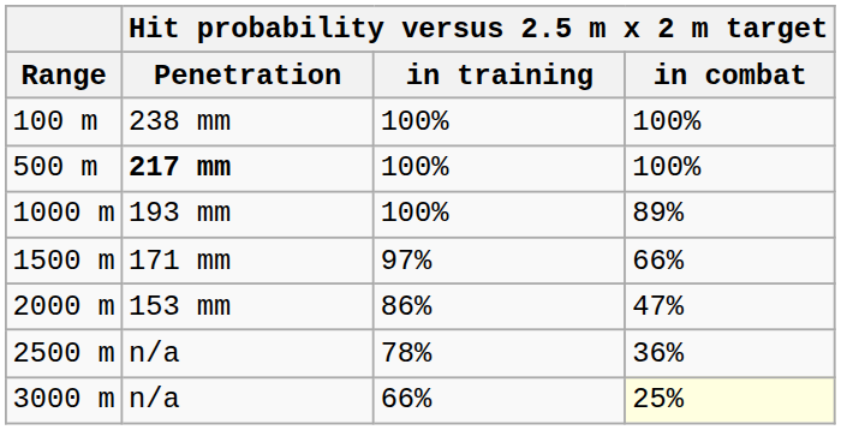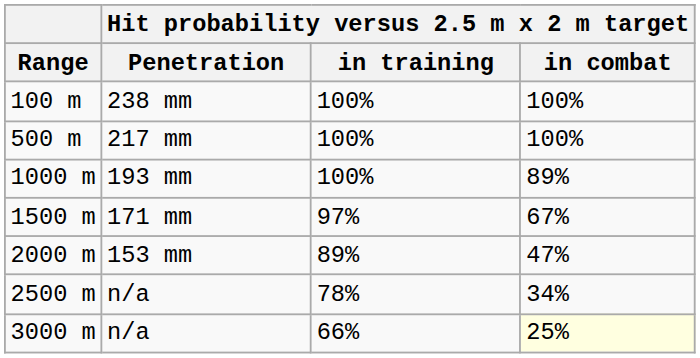500 m | Hit probability versus 2.5 m x 2 m target / Penetration: bold -> normal
1500 m | Hit probability versus 2.5 m x 2 m target / in combat: 66% -> 67%
2000 m | Hit probability versus 2.5 m x 2 m target / in training: 86% -> 89%
2500 m | Hit probability versus 2.5 m x 2 m target / in combat: 36% -> 34%
